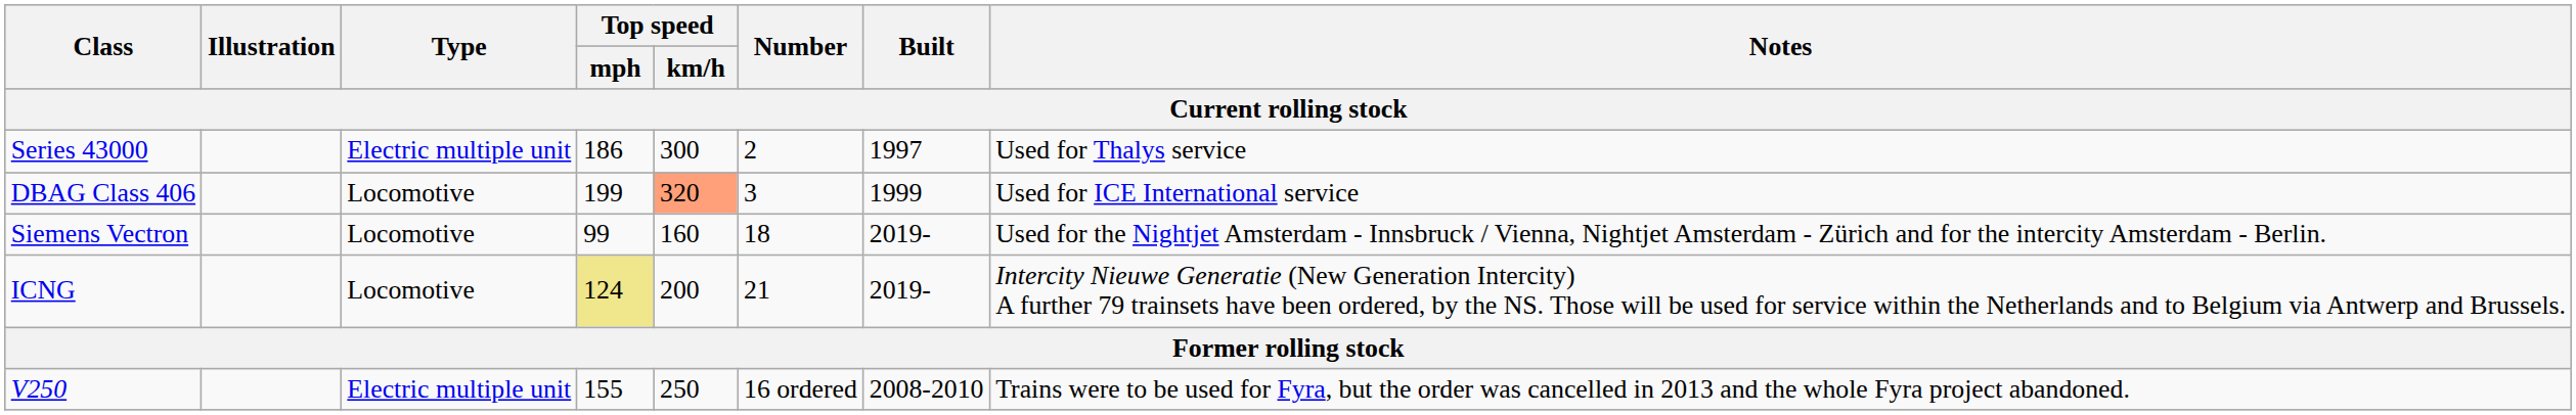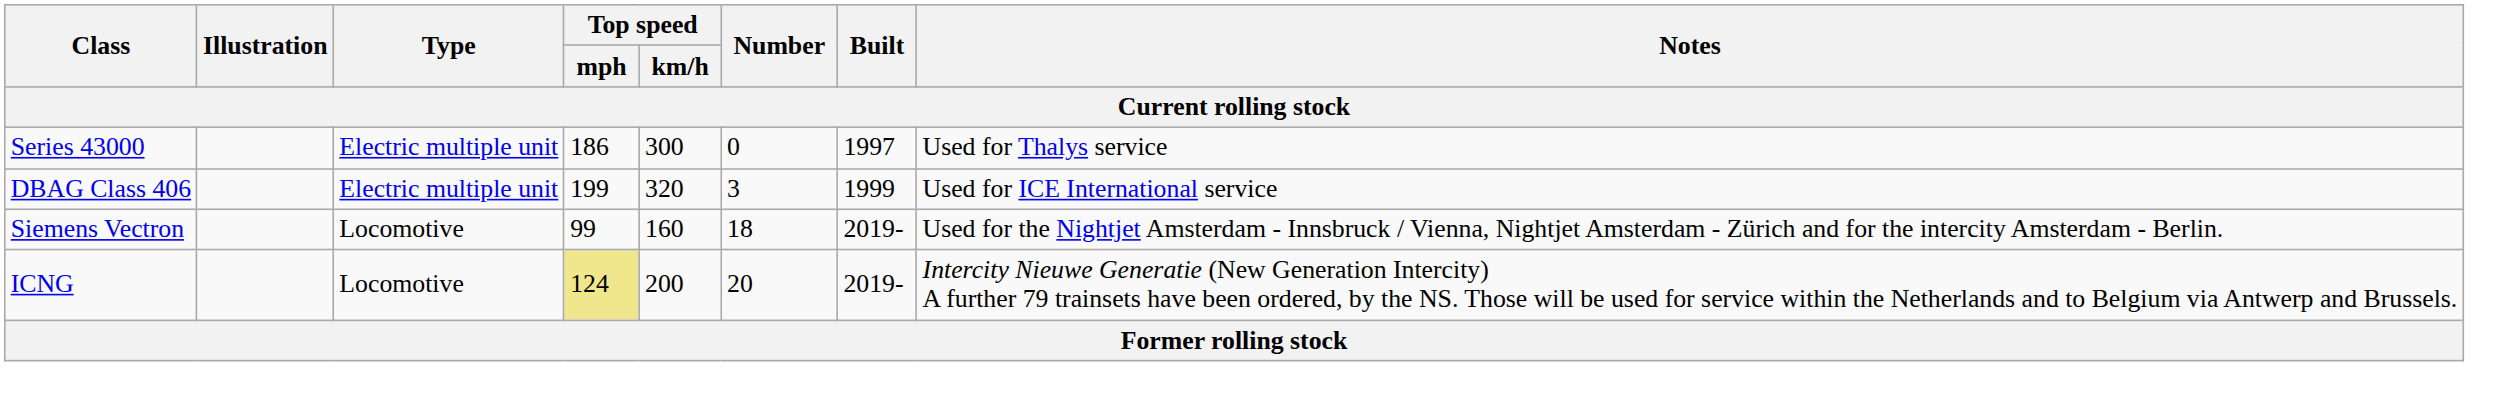Series 43000 | Number: 2 -> 0
DBAG Class 406 | Type: Locomotive -> Electric multiple unit
DBAG Class 406 | Top speed / km/h: lightsalmon background -> no background
ICNG | Number: 21 -> 20
- row: V250 | Electric multiple unit | 155 | 250 | 16 ordered | 2008-2010 | Trains were to be used for Fyra, but the order was cancelled in 2013 and the whole Fyra project abandoned.
